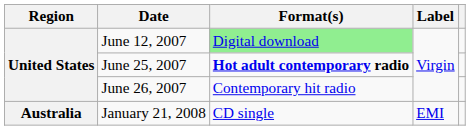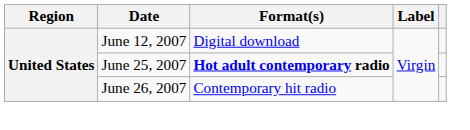June 12, 2007 | Format(s): lightgreen background -> no background
- row: Australia | January 21, 2008 | CD single | EMI
